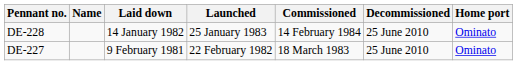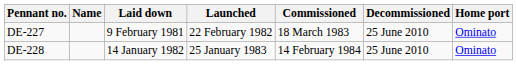rows swapped: DE-227 <-> DE-228
